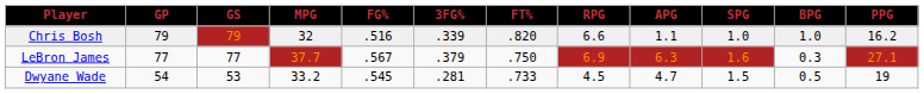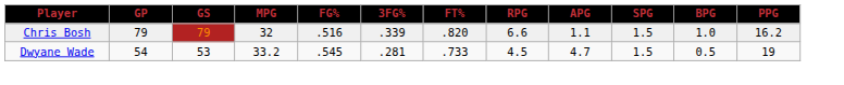Chris Bosh | SPG: 1.0 -> 1.5
- row: LeBron James | 77 | 77 | 37.7 | .567 | .379 | .750 | 6.9 | 6.3 | 1.6 | 0.3 | 27.1
